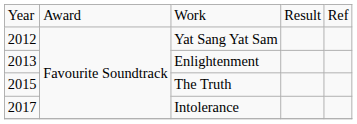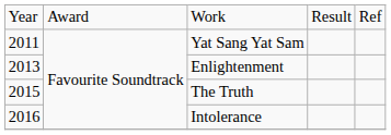Yat Sang Yat Sam | column 1: 2012 -> 2011
Intolerance | column 1: 2017 -> 2016
